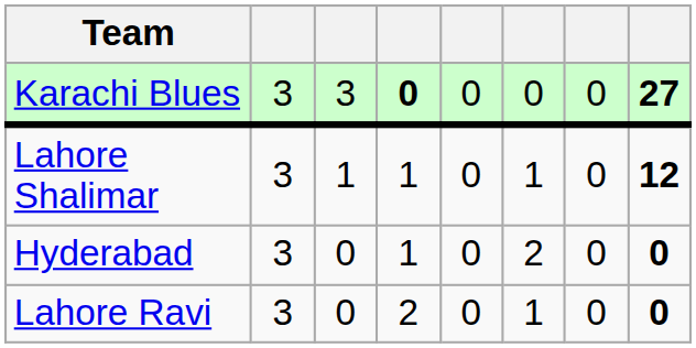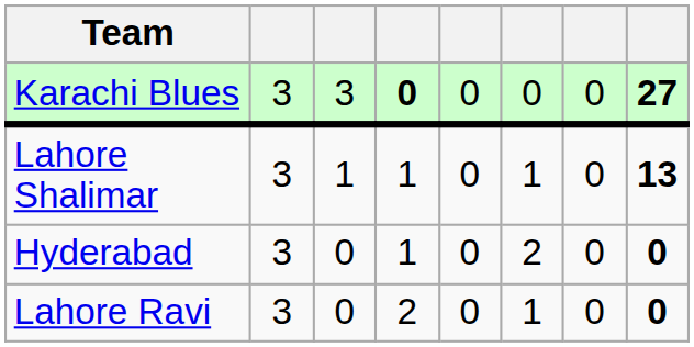Lahore Shalimar | column 8: 12 -> 13
